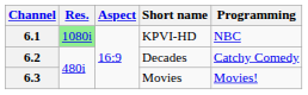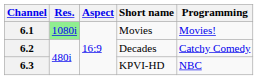6.1 | Short name: KPVI-HD -> Movies
6.1 | Programming: NBC -> Movies!
6.3 | Short name: Movies -> KPVI-HD
6.3 | Programming: Movies! -> NBC
